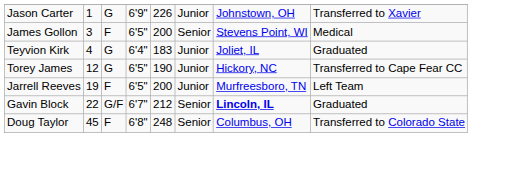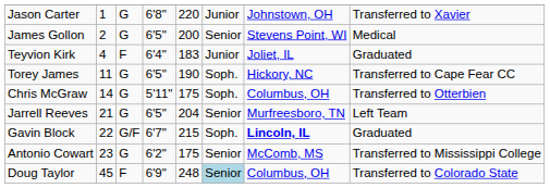Jason Carter | column 4: 6'9" -> 6'8"
Jason Carter | column 5: 226 -> 220
James Gollon | column 2: 3 -> 2
James Gollon | column 3: F -> G
Teyvion Kirk | column 3: G -> F
Torey James | column 2: 12 -> 11
Torey James | column 6: Junior -> Soph.
+ row: Chris McGraw | 14 | G | 5'11" | 175 | Soph. | Columbus, OH | Transferred to Otterbien
Jarrell Reeves | column 2: 19 -> 21
Jarrell Reeves | column 3: F -> G
Jarrell Reeves | column 5: 200 -> 204
Jarrell Reeves | column 6: Junior -> Senior
Gavin Block | column 5: 212 -> 215
Gavin Block | column 6: Senior -> Soph.
+ row: Antonio Cowart | 23 | G | 6'2" | 175 | Senior | McComb, MS | Transferred to Mississippi College
Doug Taylor | column 4: 6'8" -> 6'9"
Doug Taylor | column 6: no background -> lightblue background
